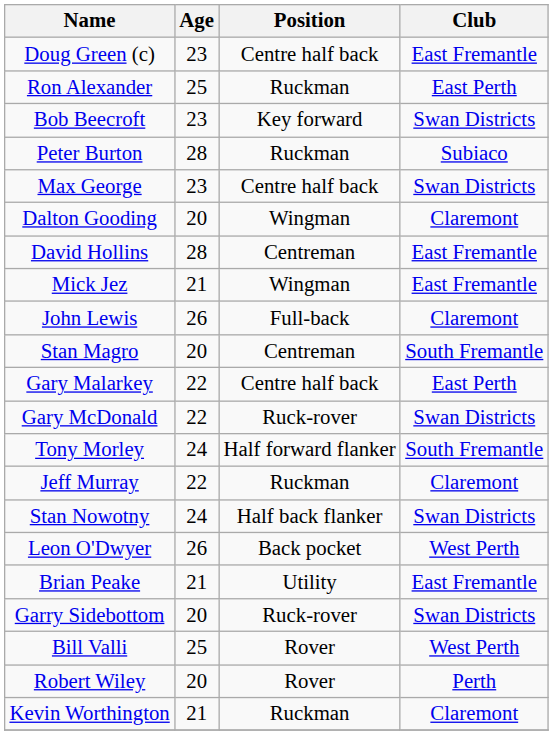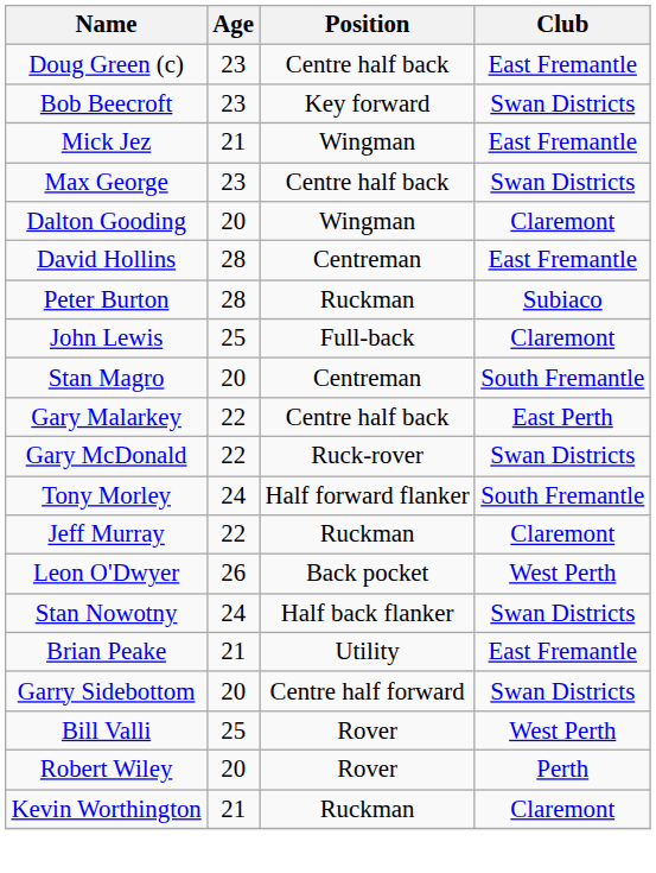- row: Ron Alexander | 25 | Ruckman | East Perth
rows swapped: Peter Burton <-> Mick Jez
John Lewis | Age: 26 -> 25
rows swapped: Stan Nowotny <-> Leon O'Dwyer
Garry Sidebottom | Position: Ruck-rover -> Centre half forward
